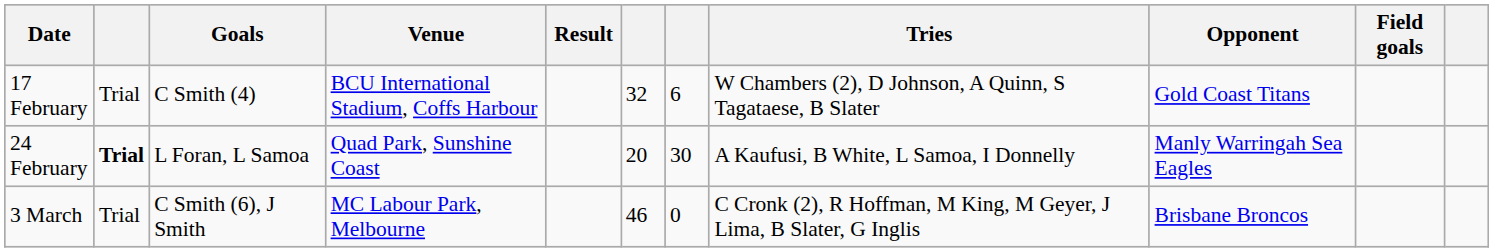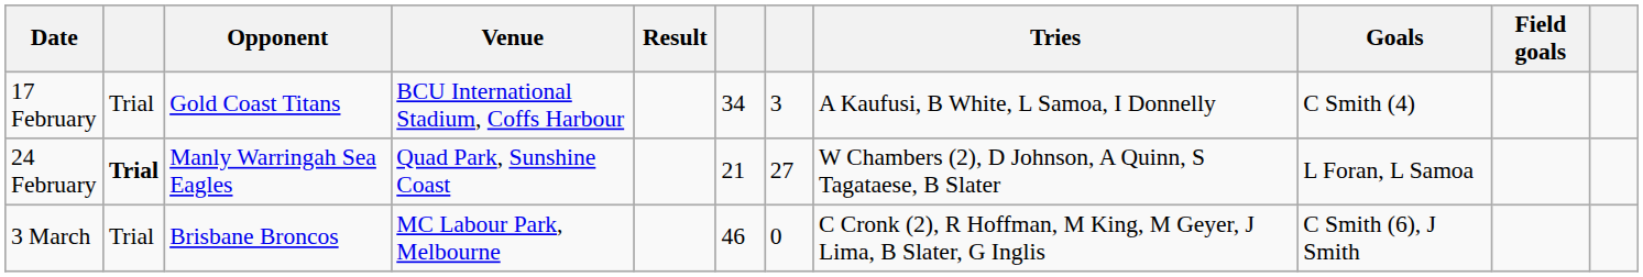columns swapped: Opponent <-> Goals
17 February | column 6: 32 -> 34
17 February | column 7: 6 -> 3
17 February | Tries: W Chambers (2), D Johnson, A Quinn, S Tagataese, B Slater -> A Kaufusi, B White, L Samoa, I Donnelly
24 February | column 6: 20 -> 21
24 February | column 7: 30 -> 27
24 February | Tries: A Kaufusi, B White, L Samoa, I Donnelly -> W Chambers (2), D Johnson, A Quinn, S Tagataese, B Slater
